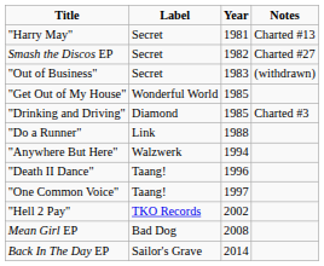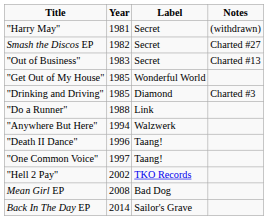columns swapped: Year <-> Label
"Harry May" | Notes: Charted #13 -> (withdrawn)
"Out of Business" | Notes: (withdrawn) -> Charted #13
